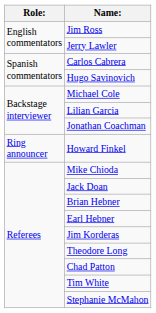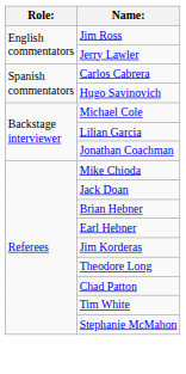- row: Ring announcer | Howard Finkel
